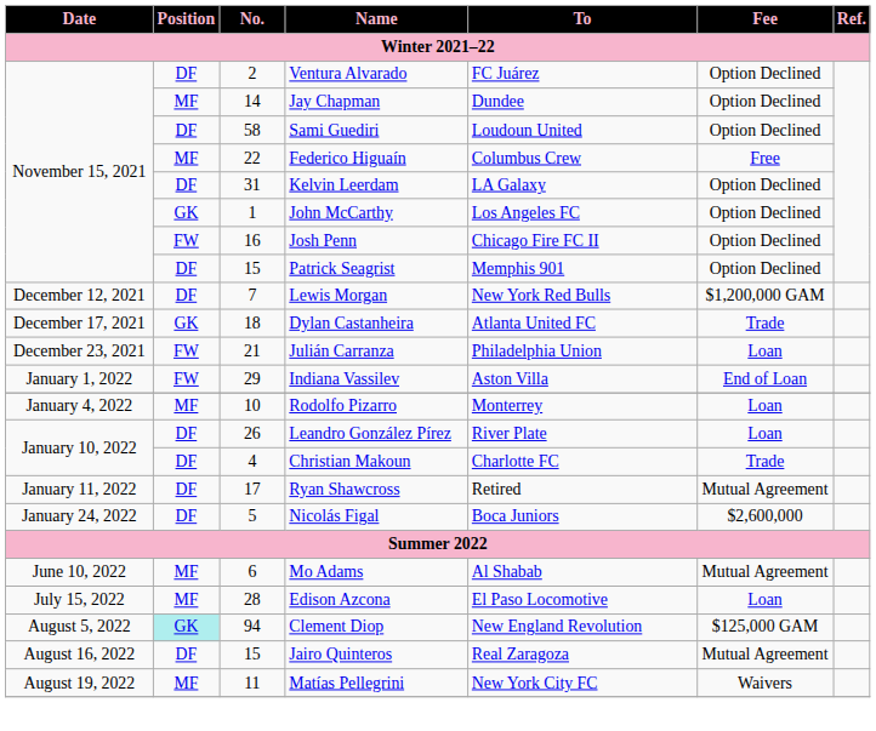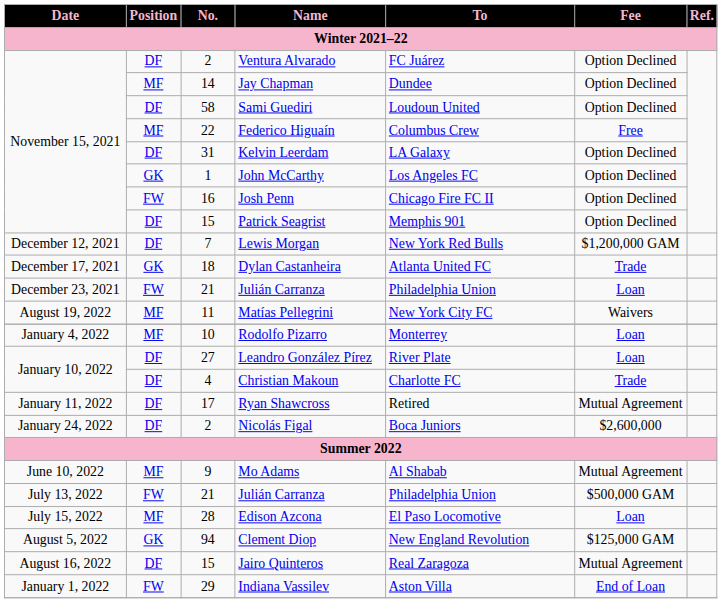rows swapped: Indiana Vassilev <-> Matías Pellegrini
Leandro González Pírez | No.: 26 -> 27
Nicolás Figal | No.: 5 -> 2
Mo Adams | No.: 6 -> 9
+ row: July 13, 2022 | FW | 21 | Julián Carranza | Philadelphia Union | $500,000 GAM
Clement Diop | Position: paleturquoise background -> no background
